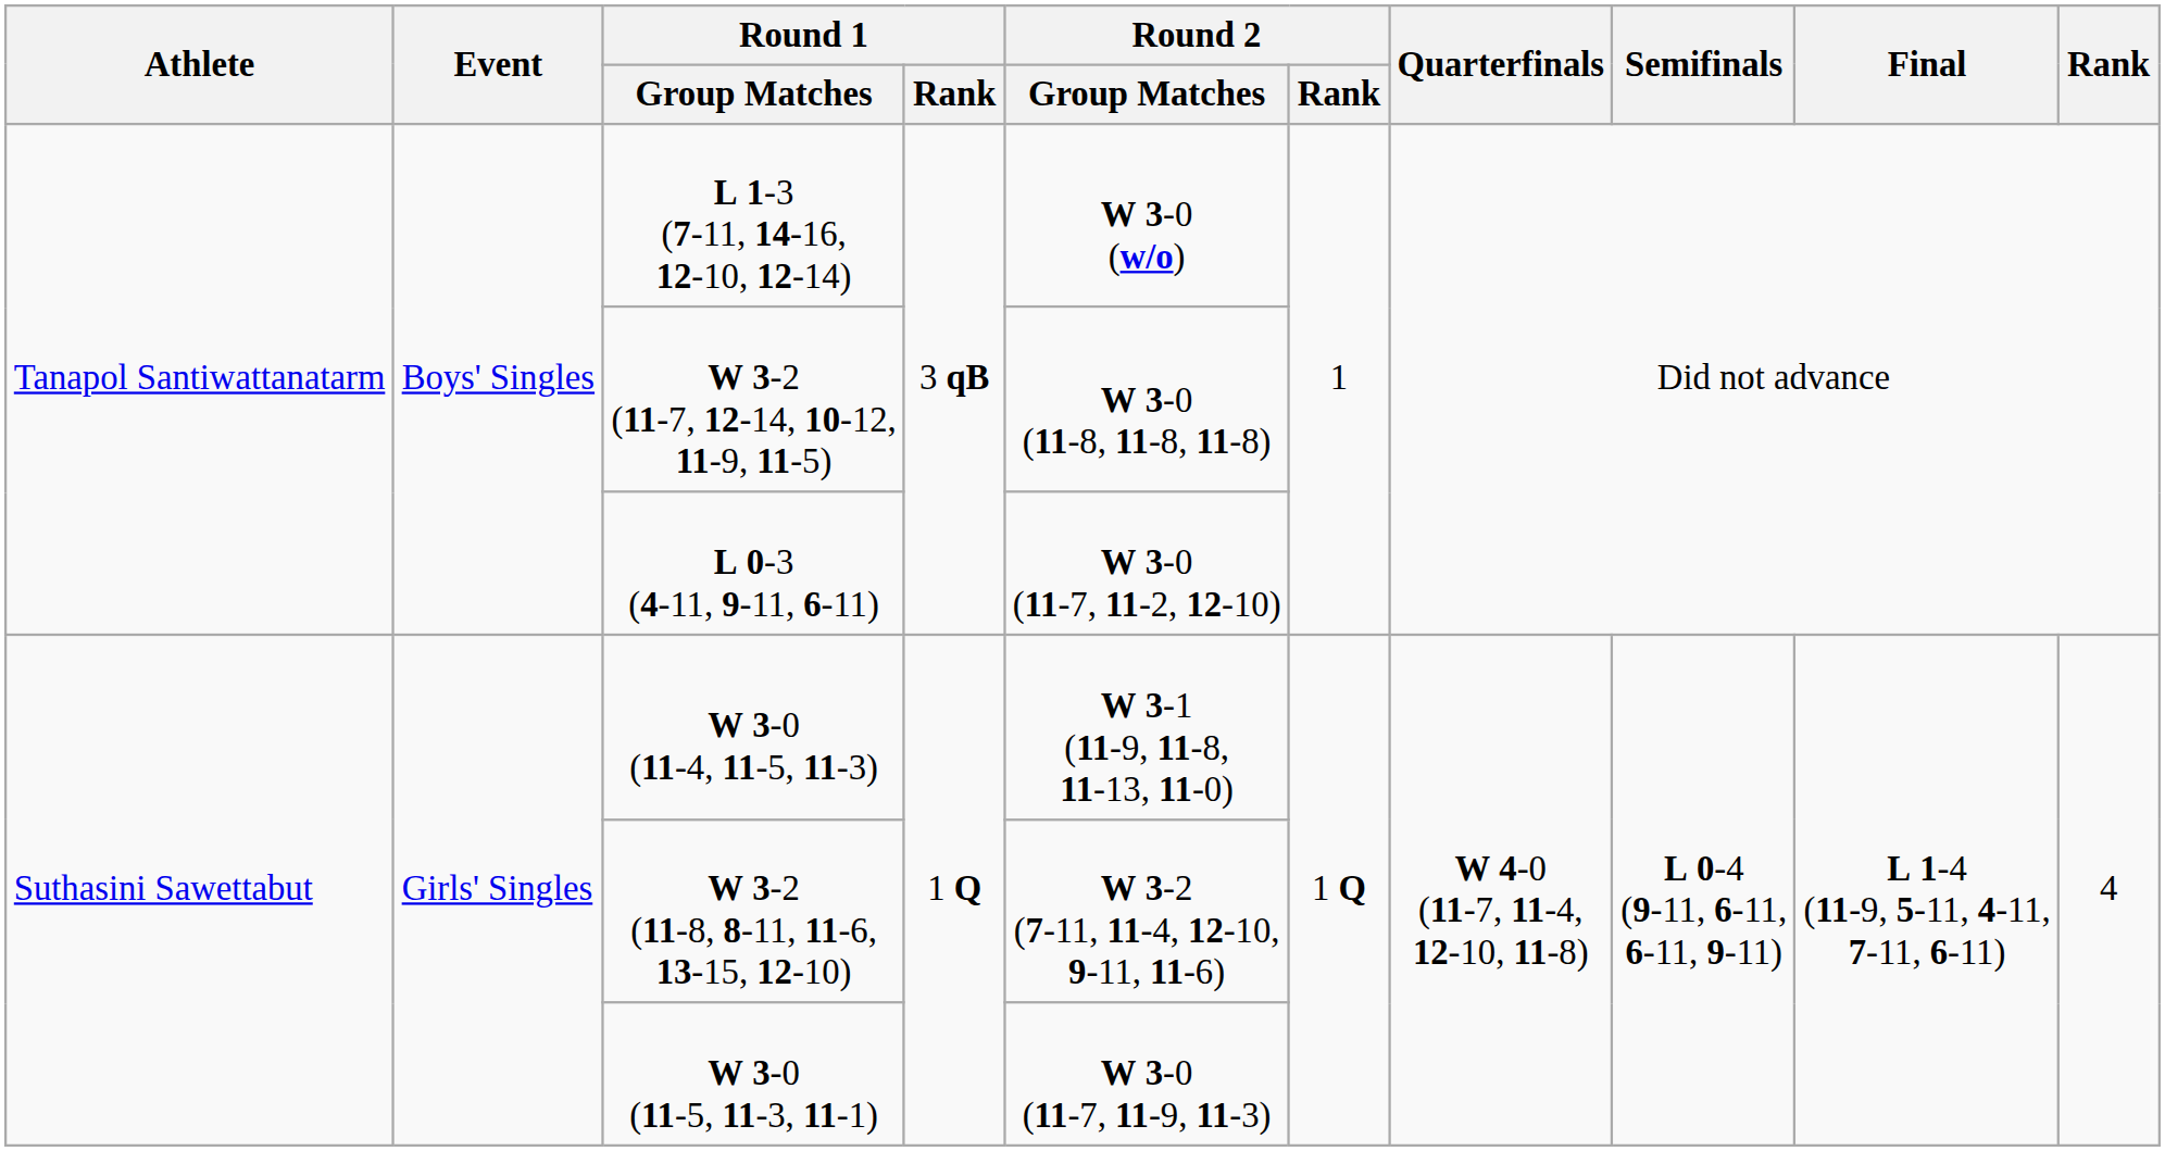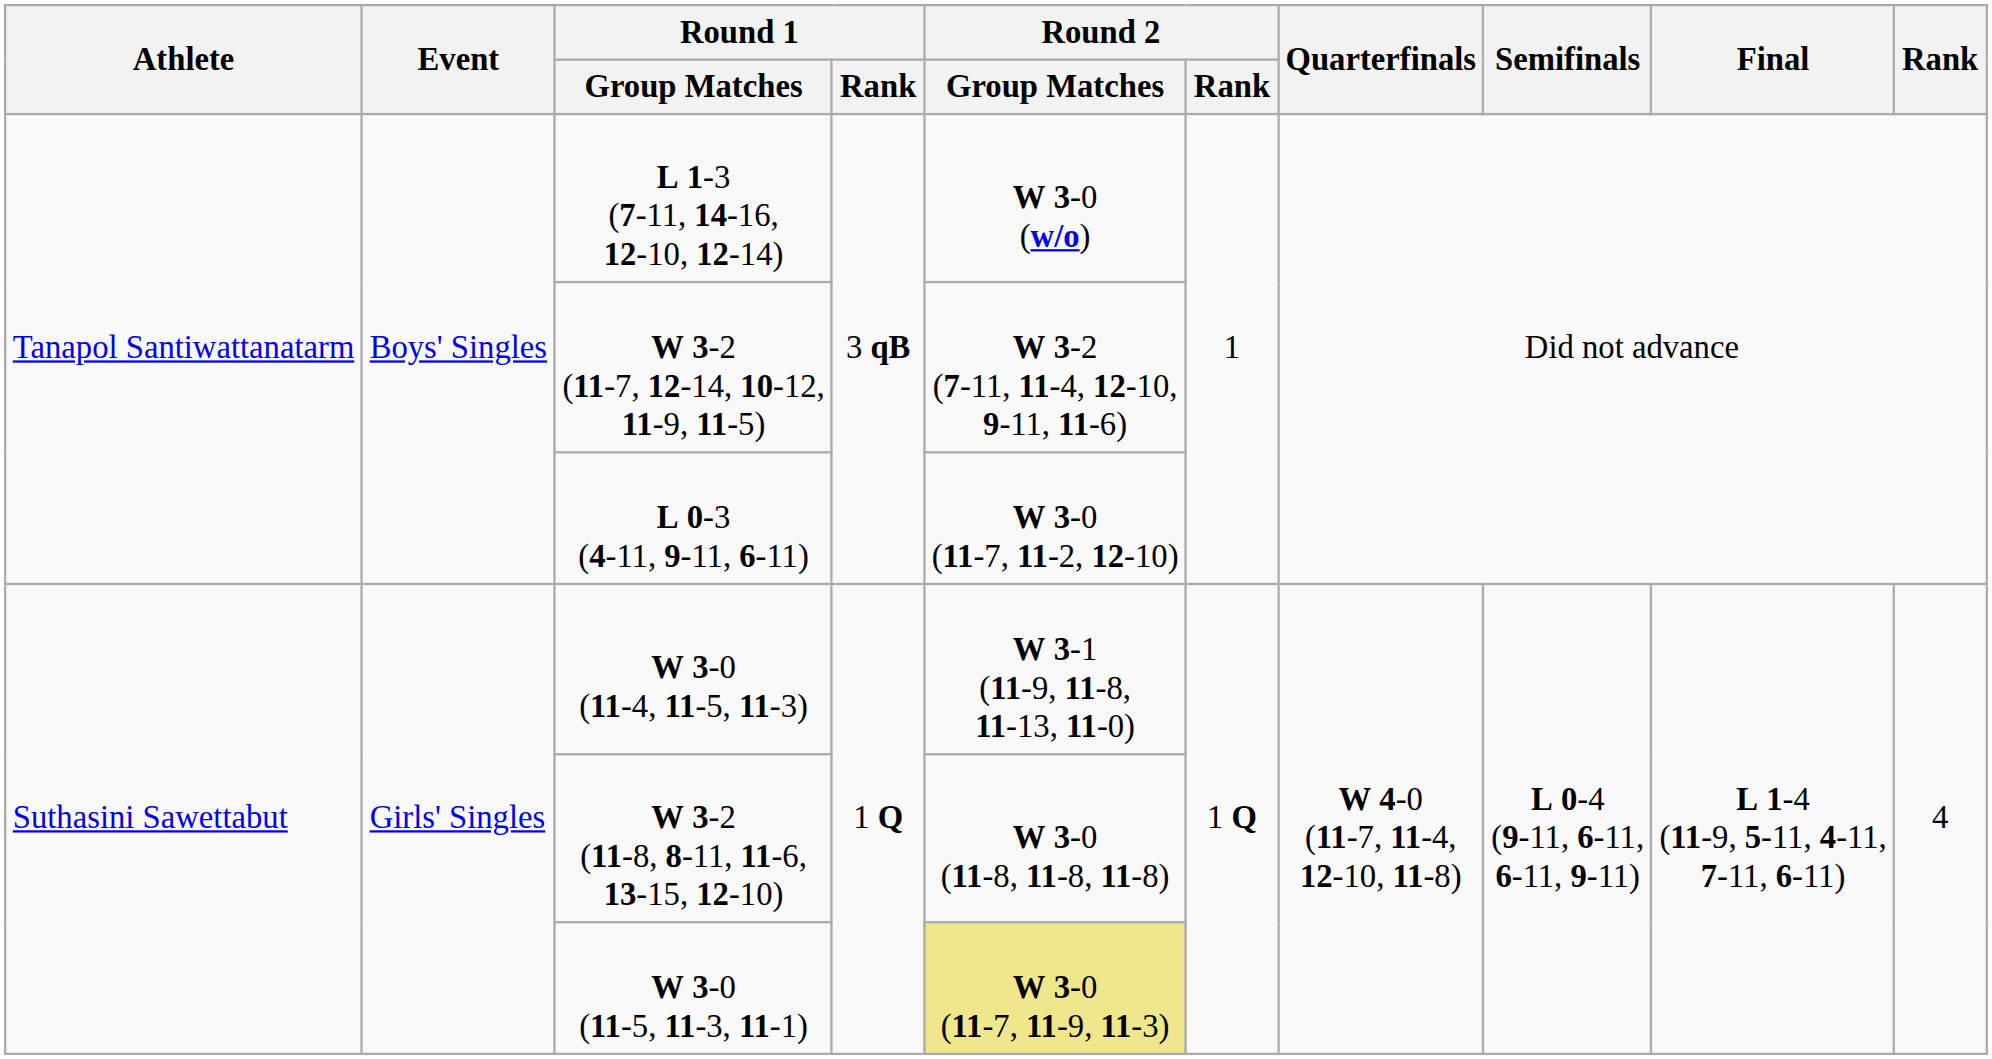W 3-2 (11-7, 12-14, 10-12, 11-9, 11-5) | Round 2 / Group Matches: W 3-0 (11-8, 11-8, 11-8) -> W 3-2 (7-11, 11-4, 12-10, 9-11, 11-6)
W 3-2 (11-8, 8-11, 11-6, 13-15, 12-10) | Round 2 / Group Matches: W 3-2 (7-11, 11-4, 12-10, 9-11, 11-6) -> W 3-0 (11-8, 11-8, 11-8)
W 3-0 (11-5, 11-3, 11-1) | Round 2 / Group Matches: no background -> khaki background
